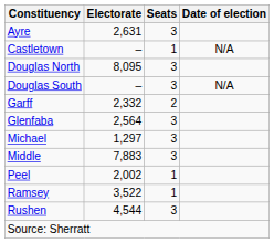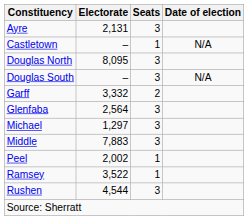Ayre | Electorate: 2,631 -> 2,131
Garff | Electorate: 2,332 -> 3,332
